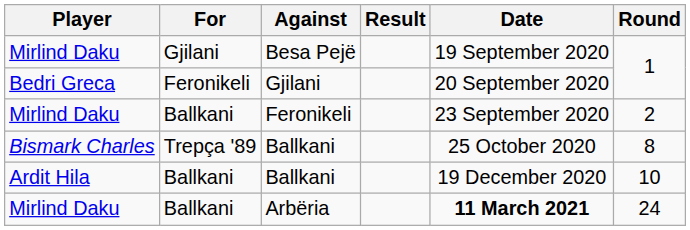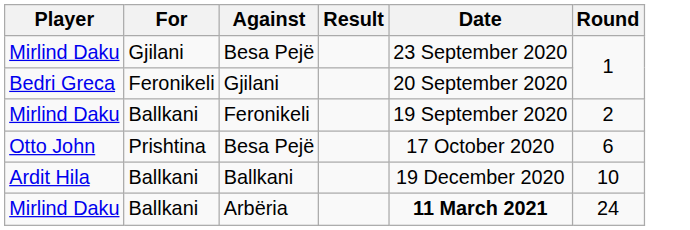Mirlind Daku / Besa Pejë | Date: 19 September 2020 -> 23 September 2020
Mirlind Daku / Feronikeli | Date: 23 September 2020 -> 19 September 2020
+ row: Otto John | Prishtina | Besa Pejë | 17 October 2020 | 6
- row: Bismark Charles | Trepça '89 | Ballkani | 25 October 2020 | 8
